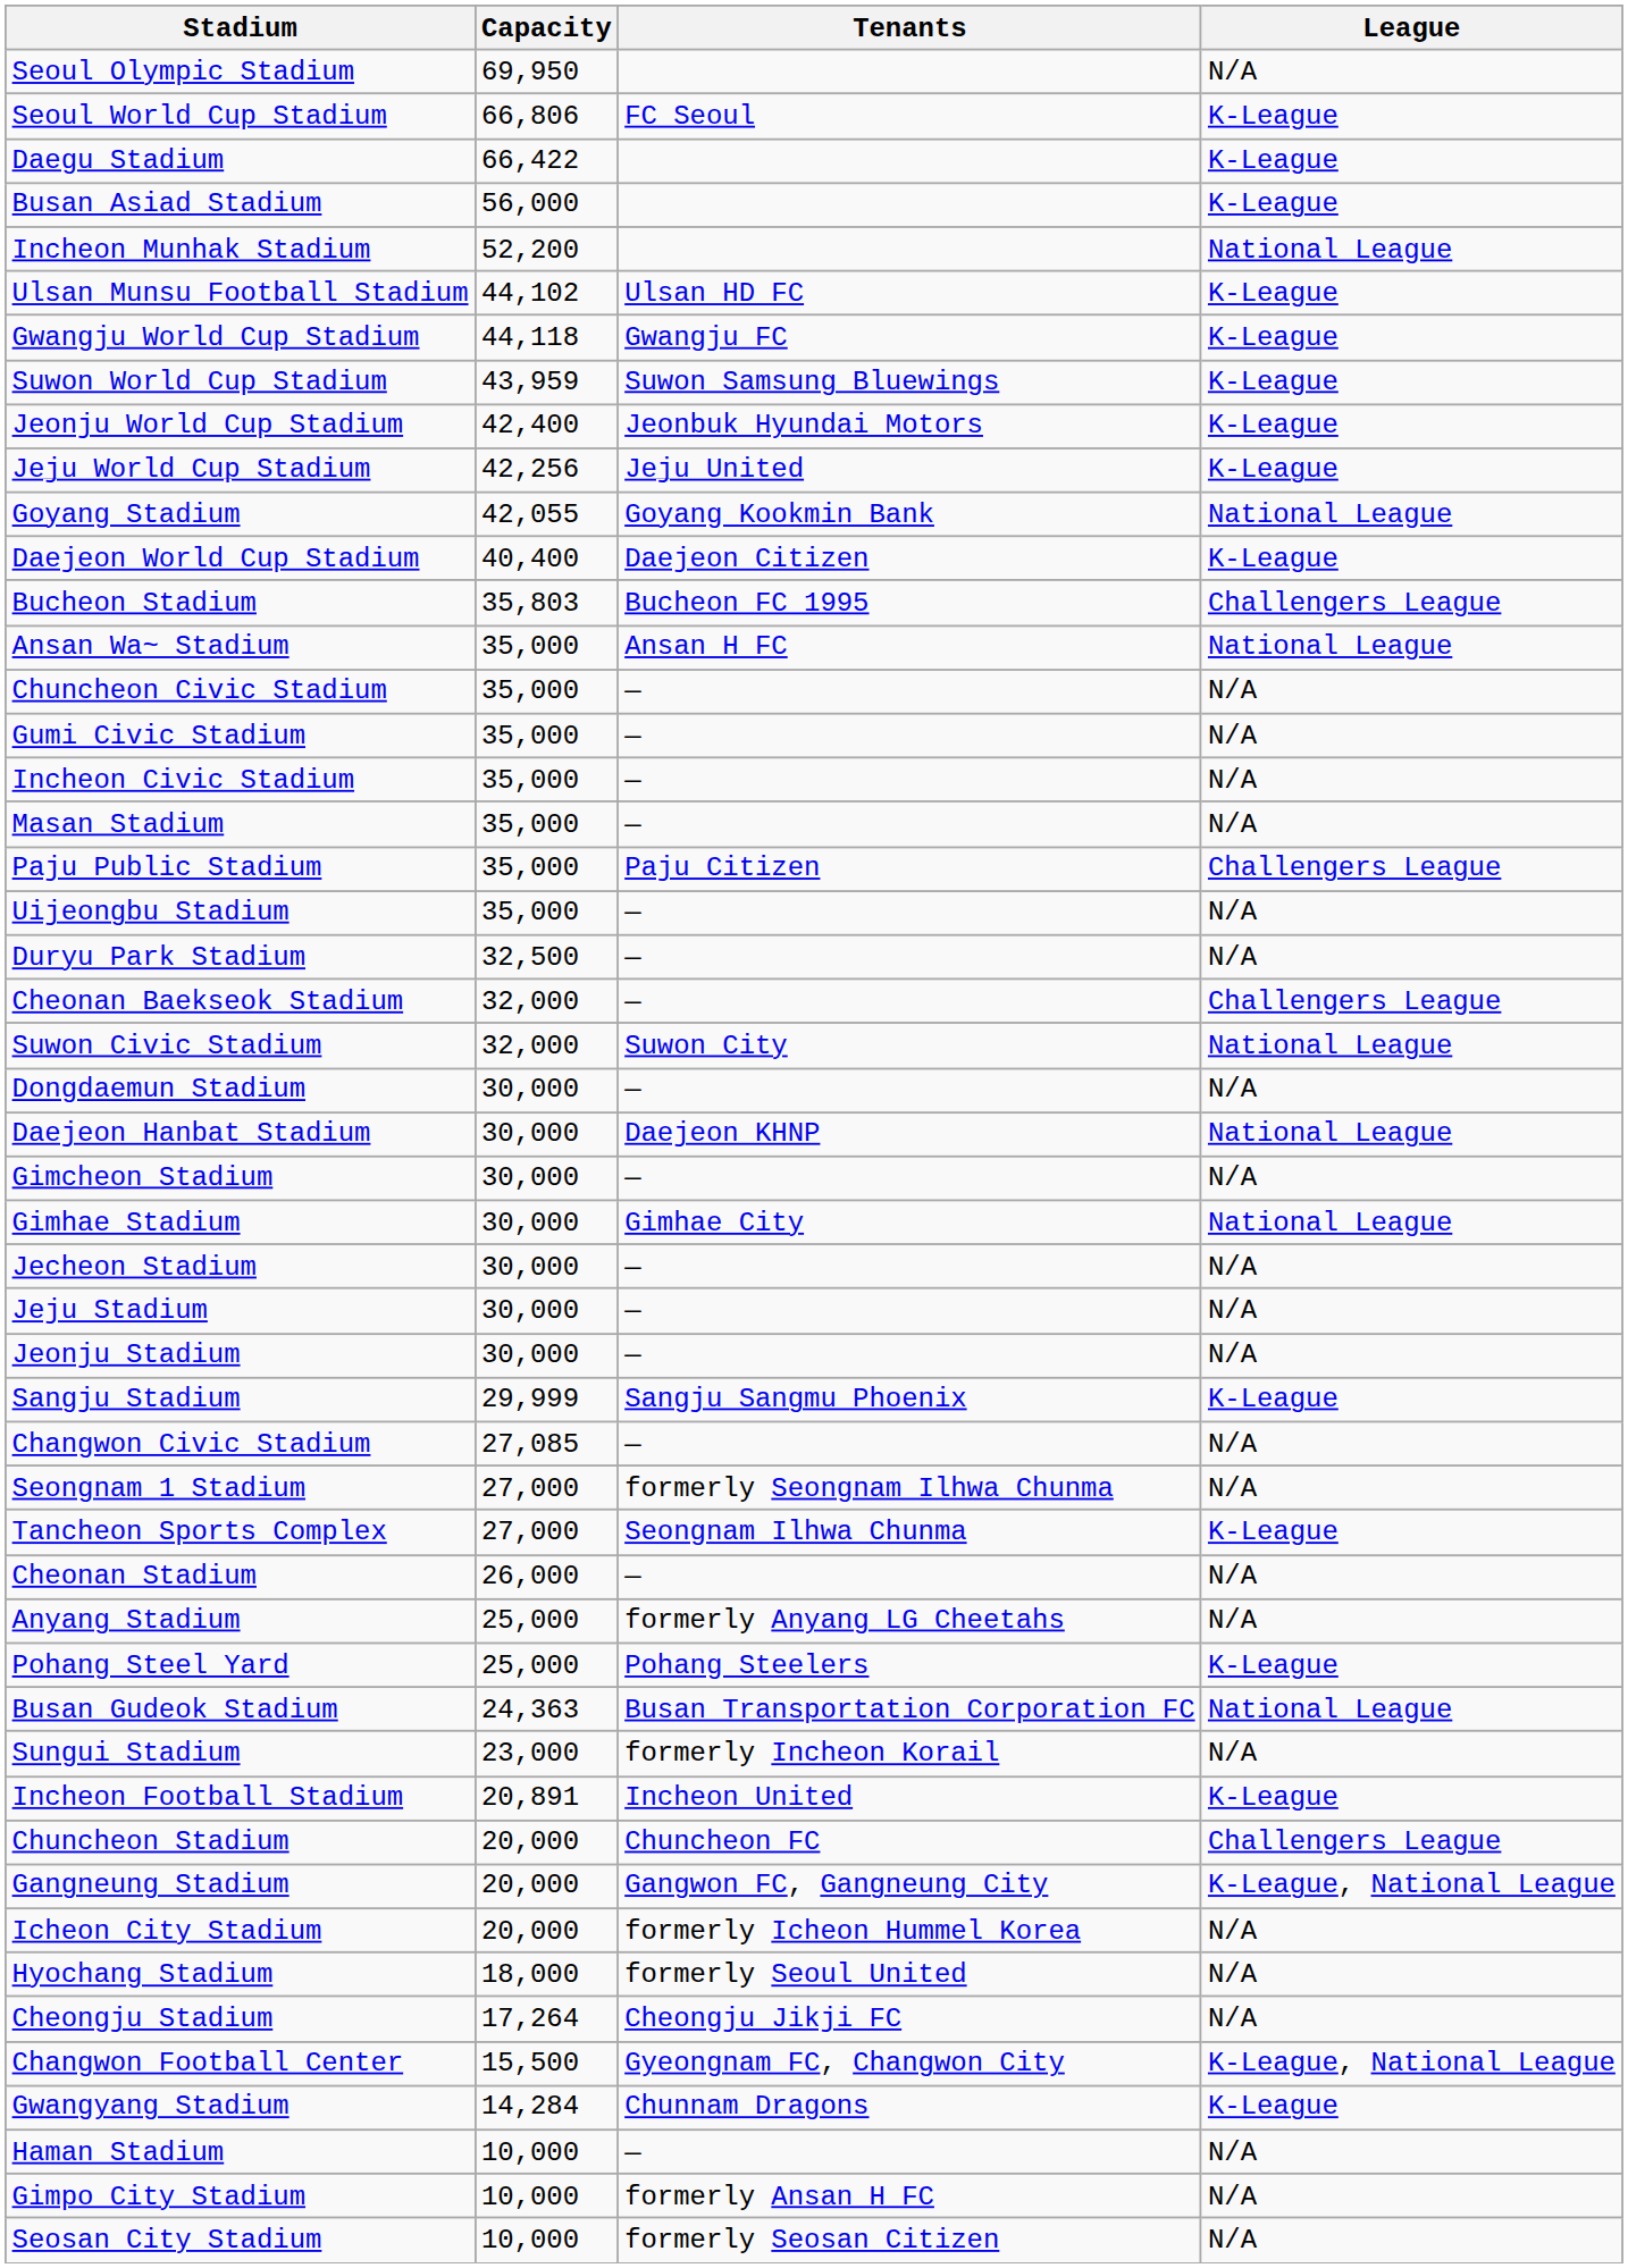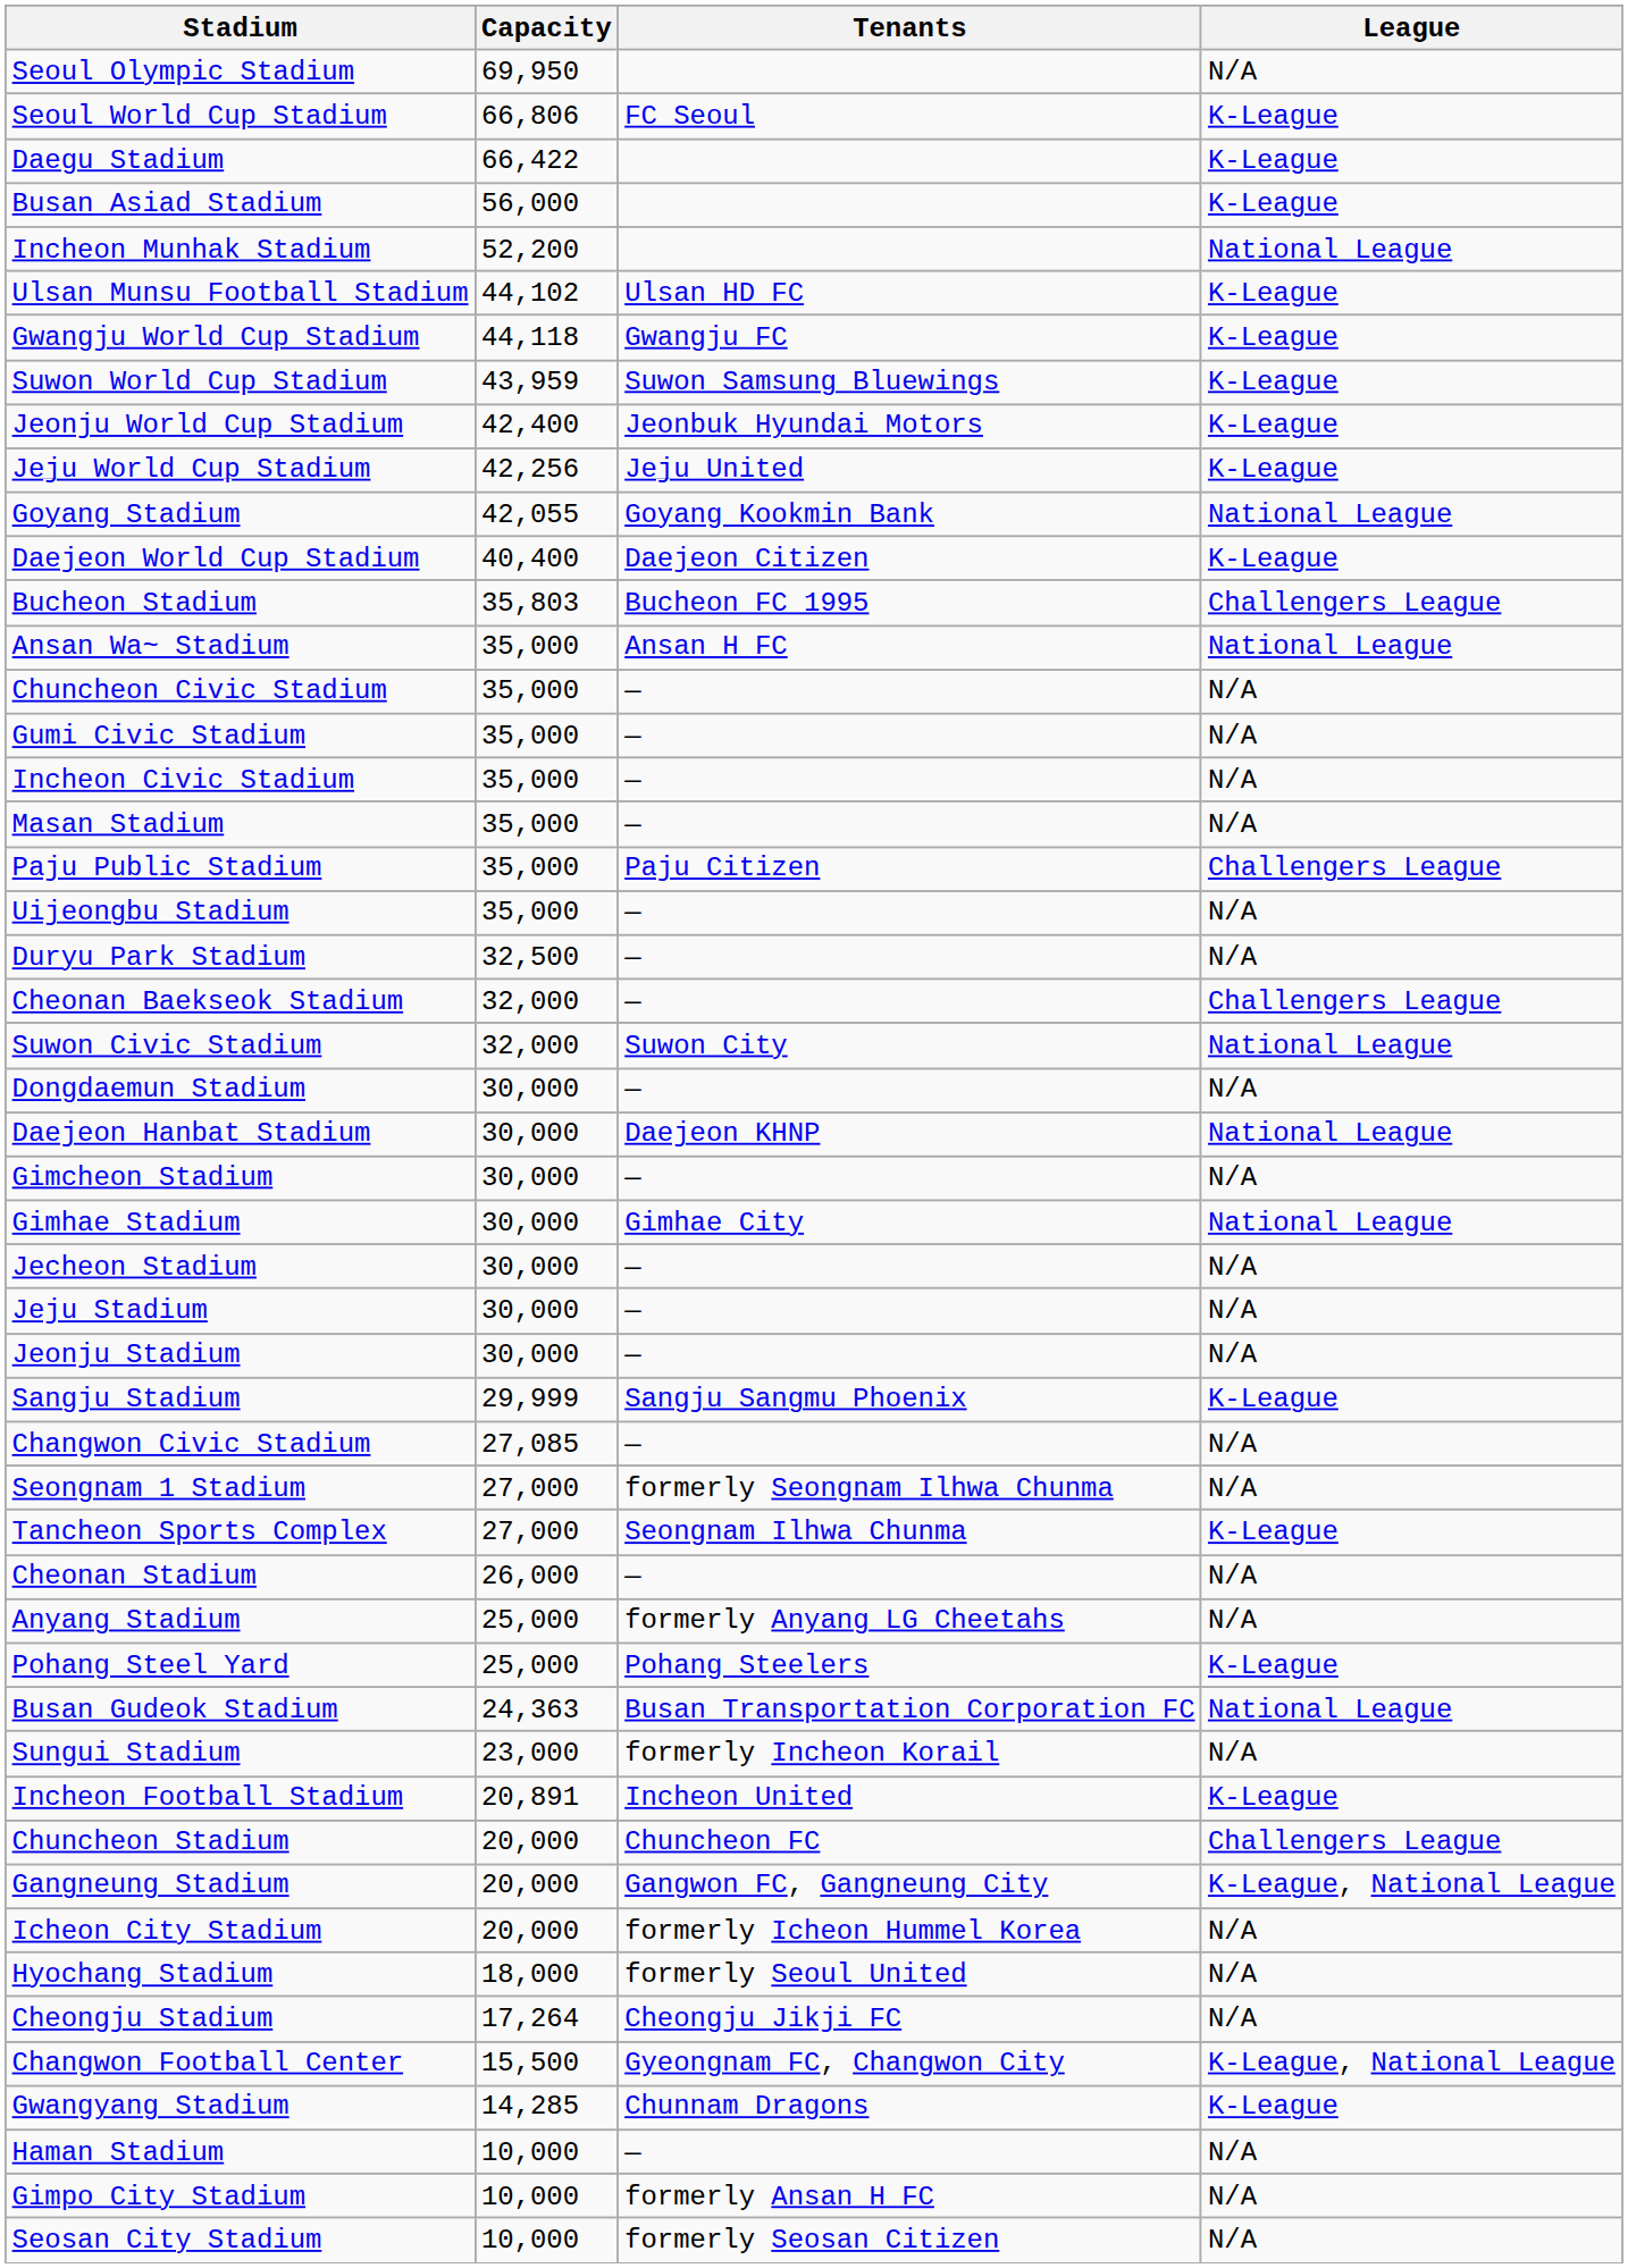Gwangyang Stadium | Capacity: 14,284 -> 14,285
